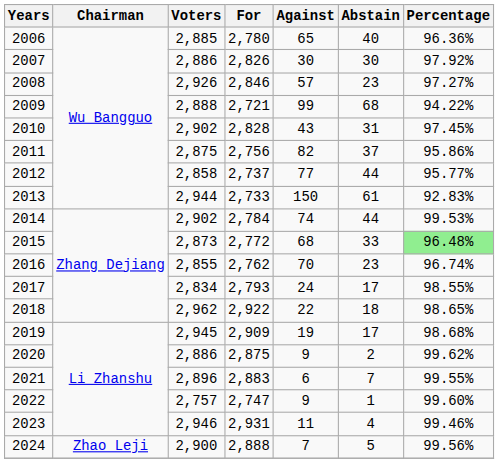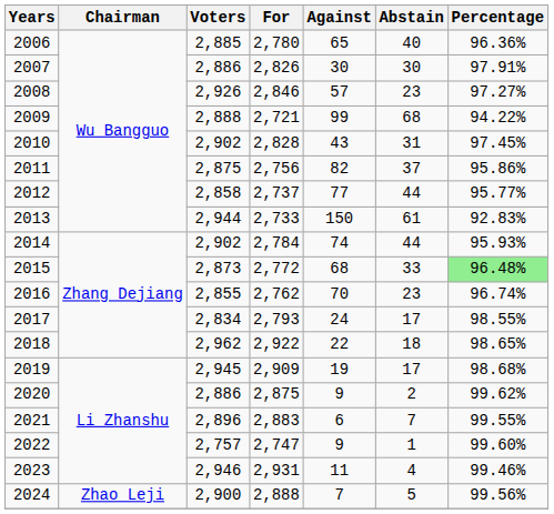2007 | Percentage: 97.92% -> 97.91%
2014 | Percentage: 99.53% -> 95.93%
